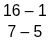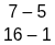rows swapped: 16 – 1 <-> 7 – 5
